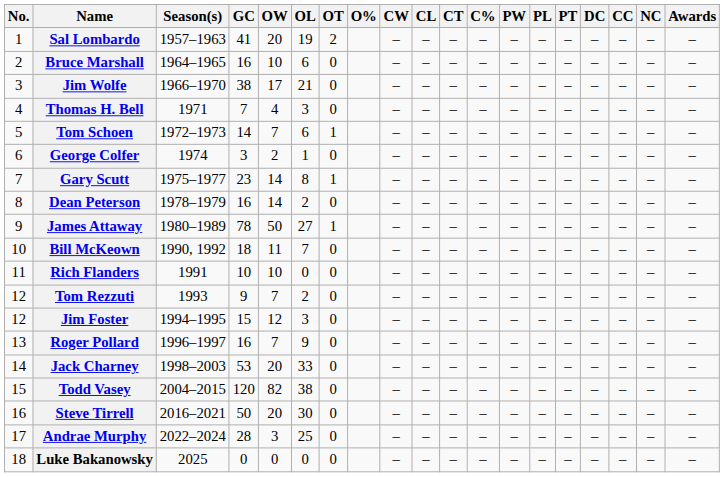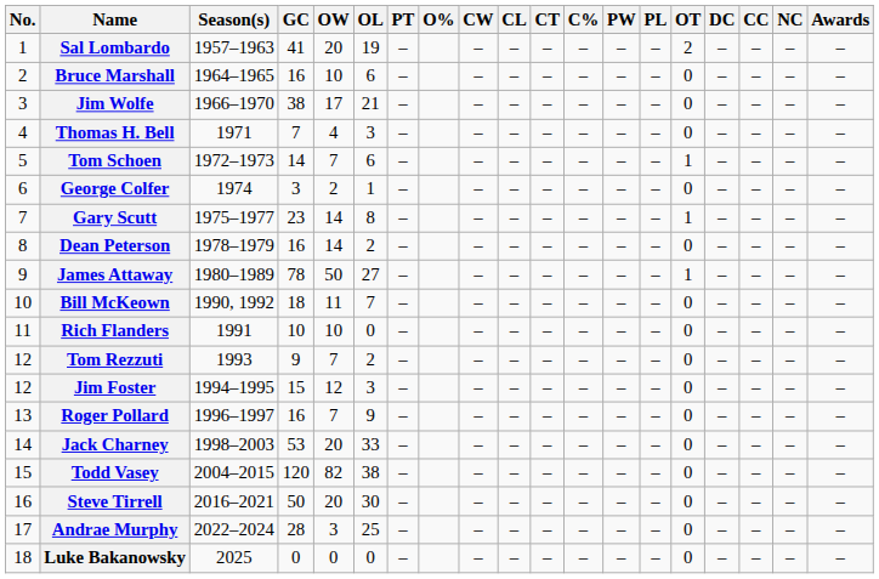columns swapped: OT <-> PT
